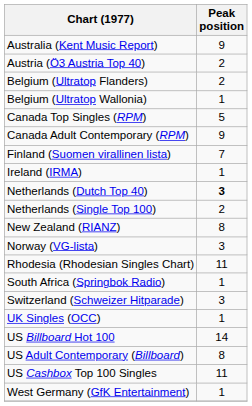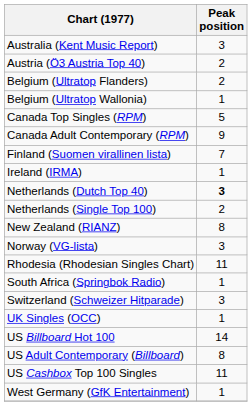Australia (Kent Music Report) | Peak position: 9 -> 3
